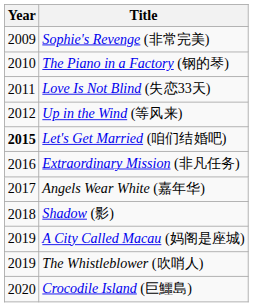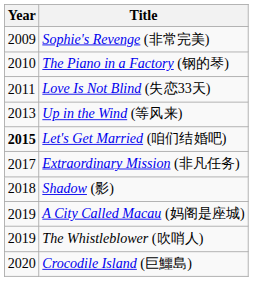Up in the Wind (等风来) | Year: 2012 -> 2013
Extraordinary Mission (非凡任务) | Year: 2016 -> 2017
- row: 2017 | Angels Wear White (嘉年华)
